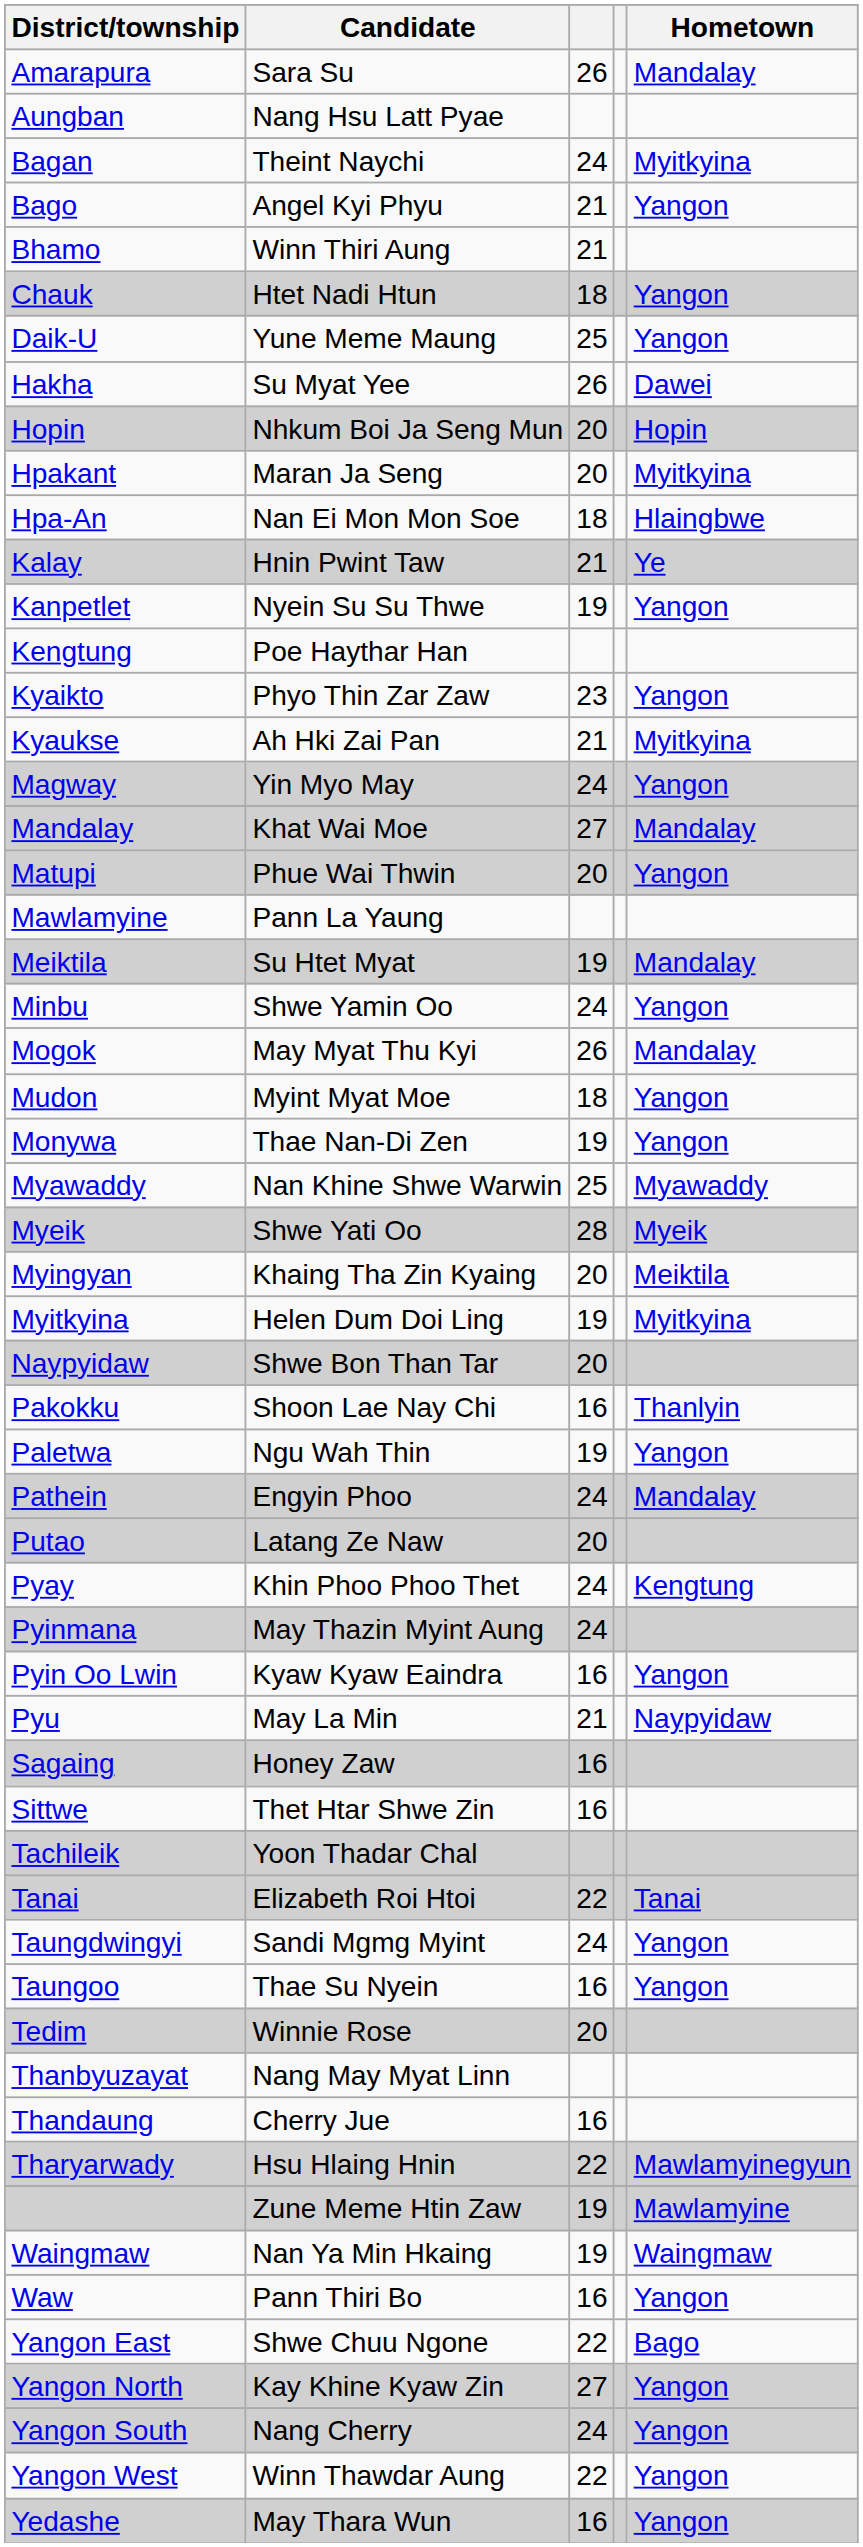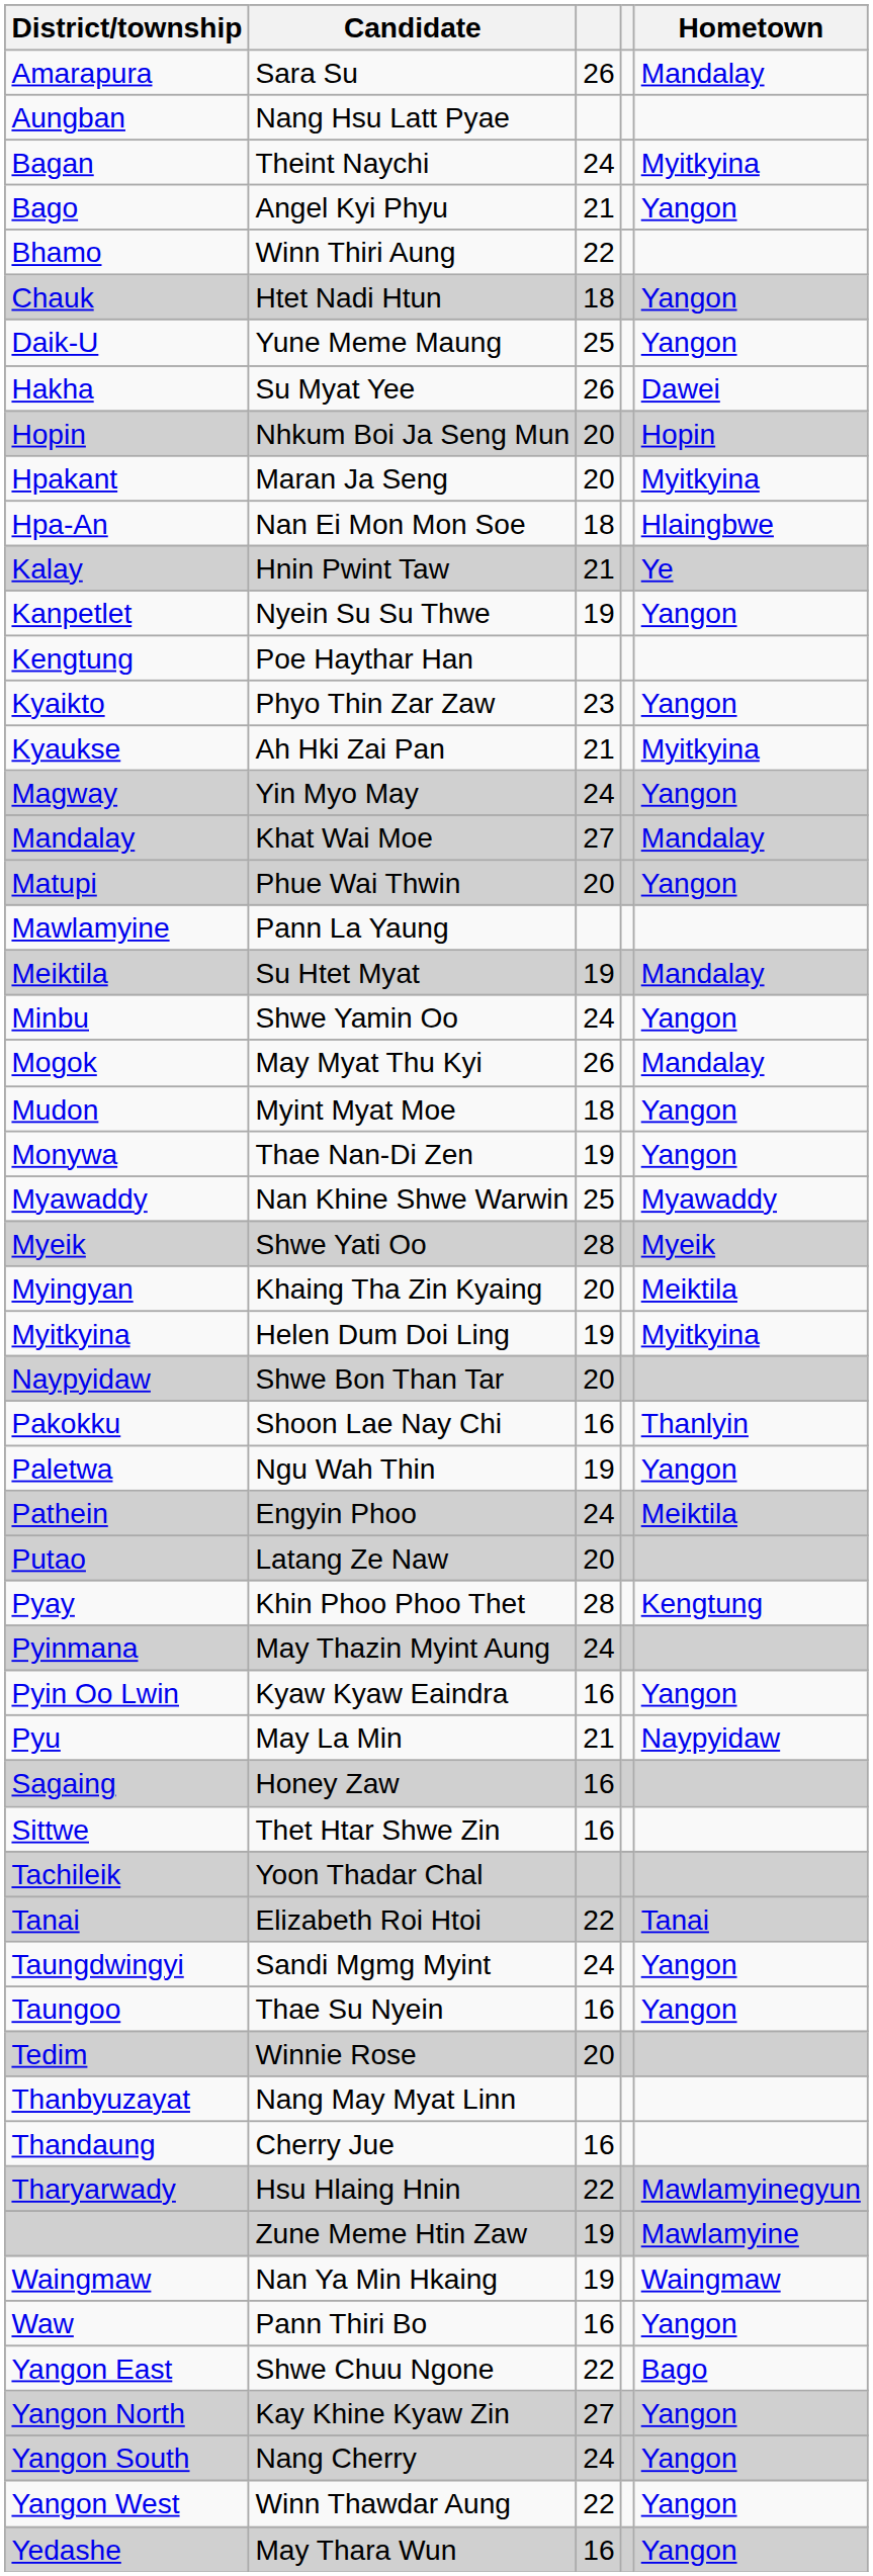Bhamo | column 3: 21 -> 22
Pathein | Hometown: Mandalay -> Meiktila
Pyay | column 3: 24 -> 28
